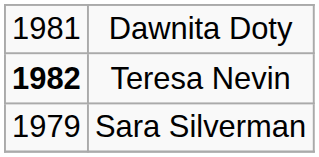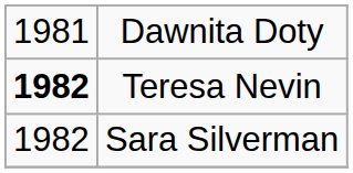Sara Silverman | column 1: 1979 -> 1982
